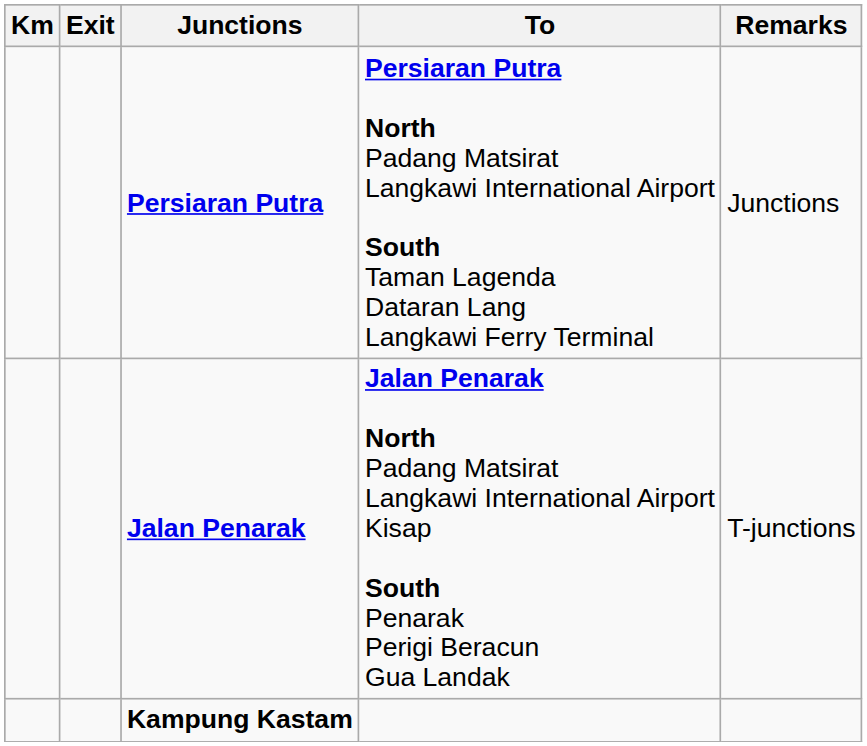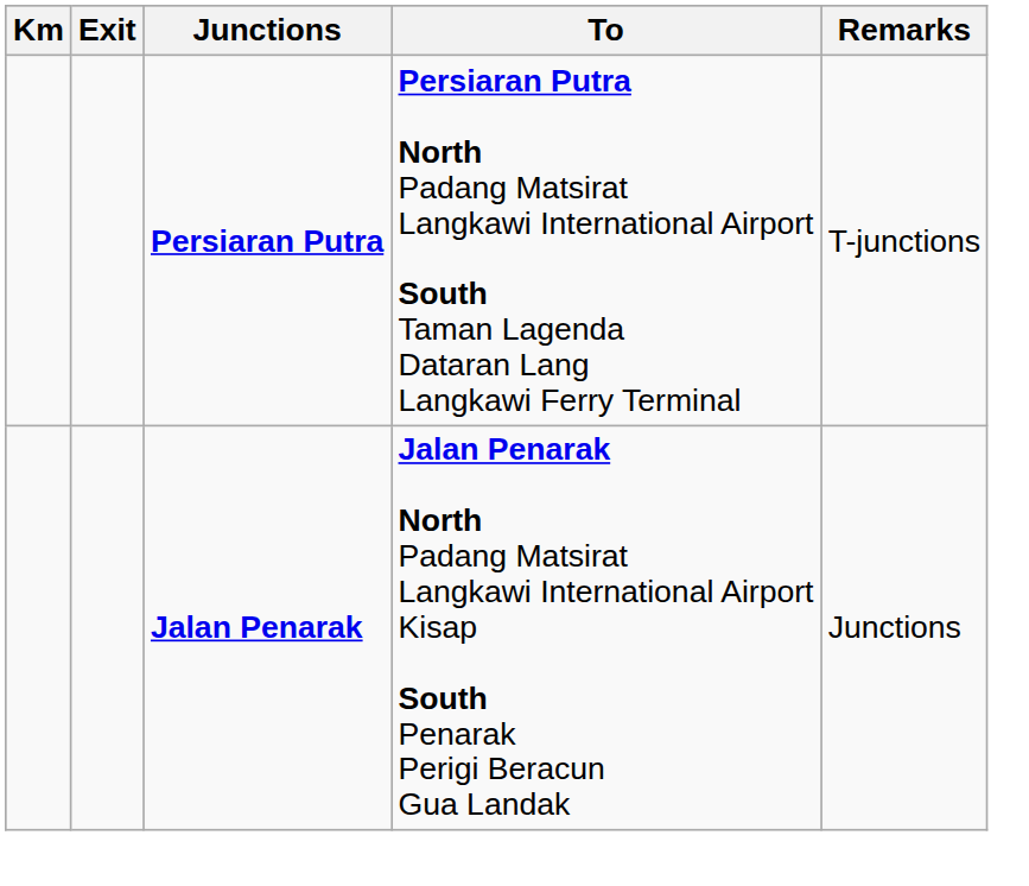Persiaran Putra | Remarks: Junctions -> T-junctions
Jalan Penarak | Remarks: T-junctions -> Junctions
- row: Kampung Kastam
